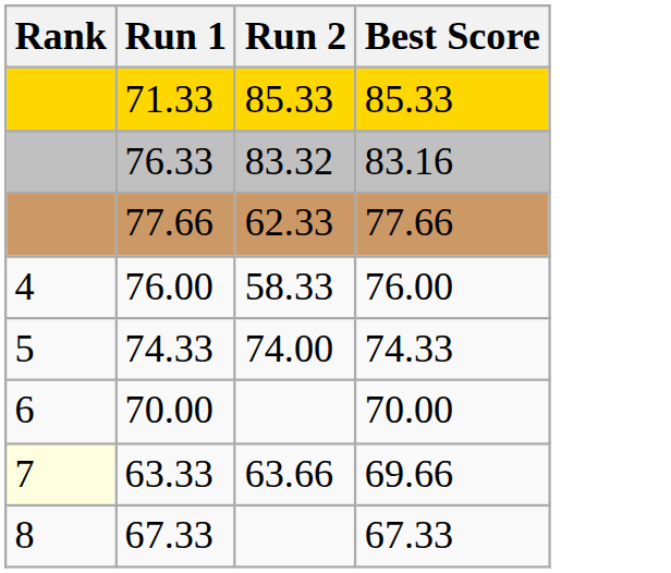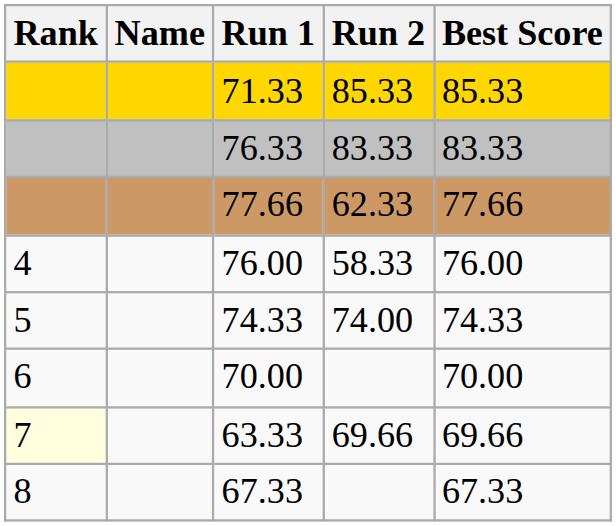+ column: Name
76.33 | Run 2: 83.32 -> 83.33
76.33 | Best Score: 83.16 -> 83.33
63.33 | Run 2: 63.66 -> 69.66
